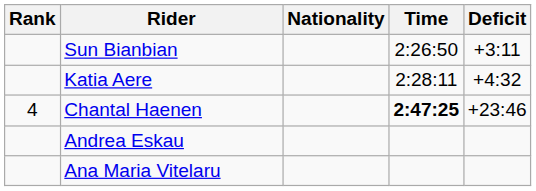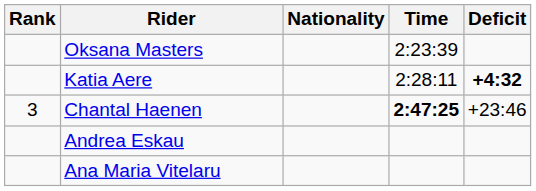+ row: Oksana Masters | 2:23:39
- row: Sun Bianbian | 2:26:50 | +3:11
Katia Aere | Deficit: normal -> bold
Chantal Haenen | Rank: 4 -> 3
